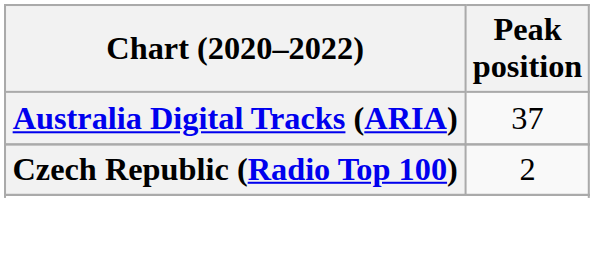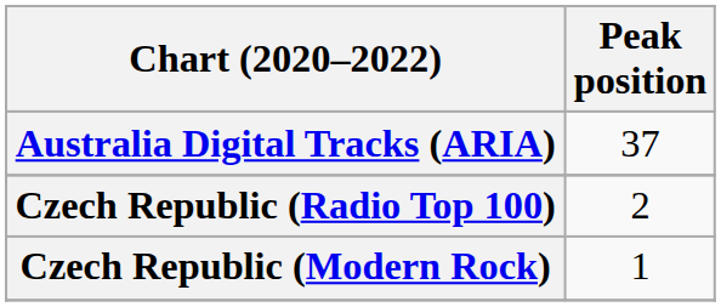+ row: Czech Republic (Modern Rock) | 1
